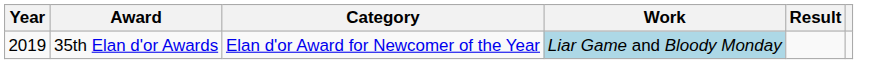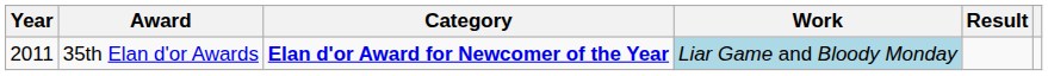35th Elan d'or Awards | Year: 2019 -> 2011
35th Elan d'or Awards | Category: normal -> bold
